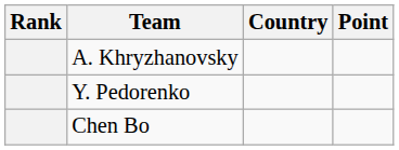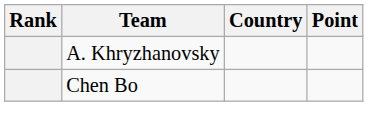- row: Y. Pedorenko
